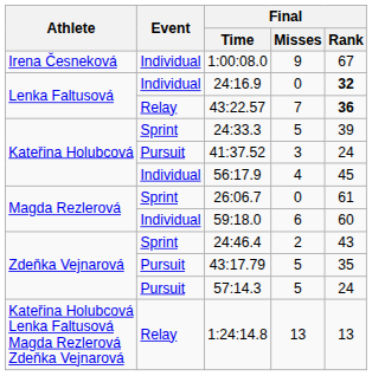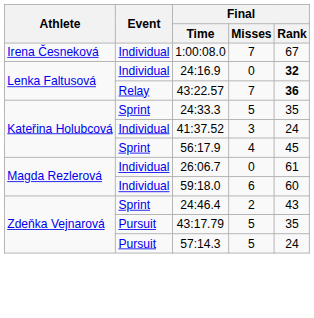1:00:08.0 | Final / Misses: 9 -> 7
24:33.3 | Final / Rank: 39 -> 35
41:37.52 | Event: Pursuit -> Individual
56:17.9 | Event: Individual -> Sprint
26:06.7 | Event: Sprint -> Individual
- row: Kateřina Holubcová Lenka Faltusová Magda Rezlerová Zdeňka Vejnarová | Relay | 1:24:14.8 | 13 | 13
